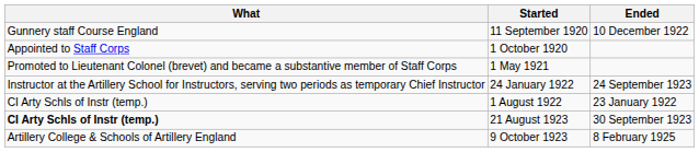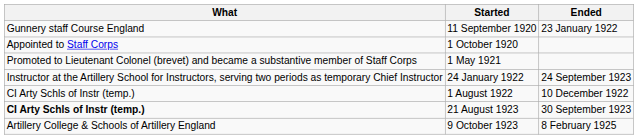11 September 1920 | Ended: 10 December 1922 -> 23 January 1922
1 August 1922 | Ended: 23 January 1922 -> 10 December 1922
